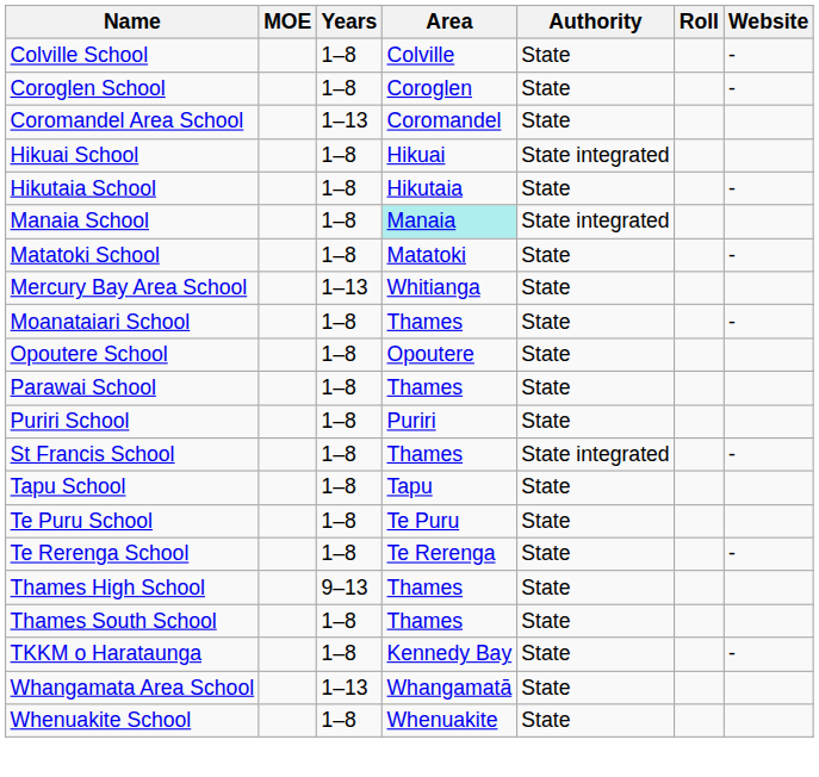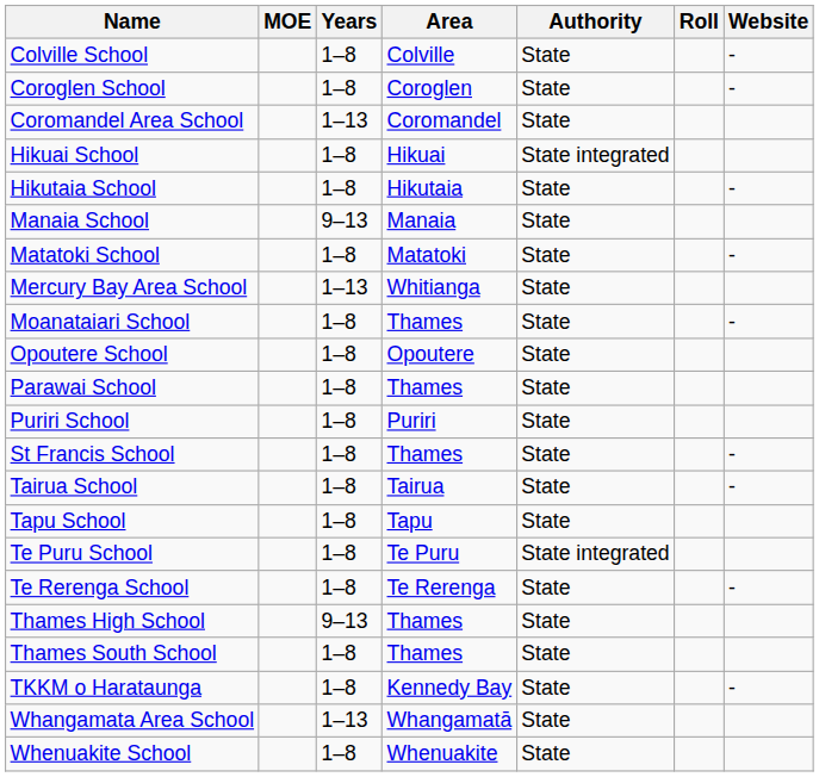Manaia School | Years: 1–8 -> 9–13
Manaia School | Area: paleturquoise background -> no background
Manaia School | Authority: State integrated -> State
St Francis School | Authority: State integrated -> State
+ row: Tairua School | 1–8 | Tairua | State | -
Te Puru School | Authority: State -> State integrated
